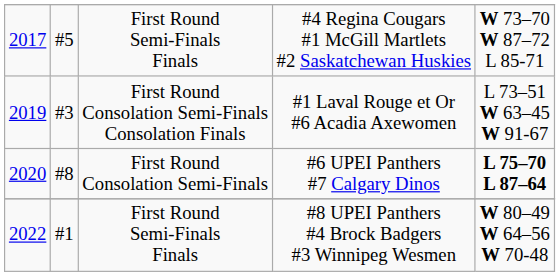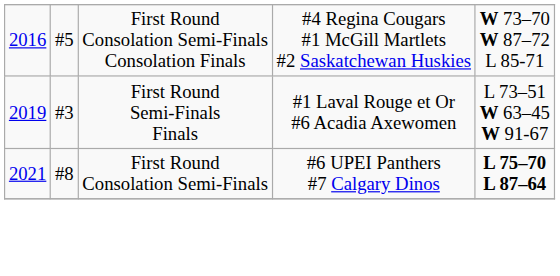#4 Regina Cougars #1 McGill Martlets #2 Saskatchewan Huskies | column 1: 2017 -> 2016
#4 Regina Cougars #1 McGill Martlets #2 Saskatchewan Huskies | column 3: First Round Semi-Finals Finals -> First Round Consolation Semi-Finals Consolation Finals
#1 Laval Rouge et Or #6 Acadia Axewomen | column 3: First Round Consolation Semi-Finals Consolation Finals -> First Round Semi-Finals Finals
#6 UPEI Panthers #7 Calgary Dinos | column 1: 2020 -> 2021
- row: 2022 | #1 | First Round Semi-Finals Finals | #8 UPEI Panthers #4 Brock Badgers #3 Winnipeg Wesmen | W 80–49 W 64–56 W 70-48
